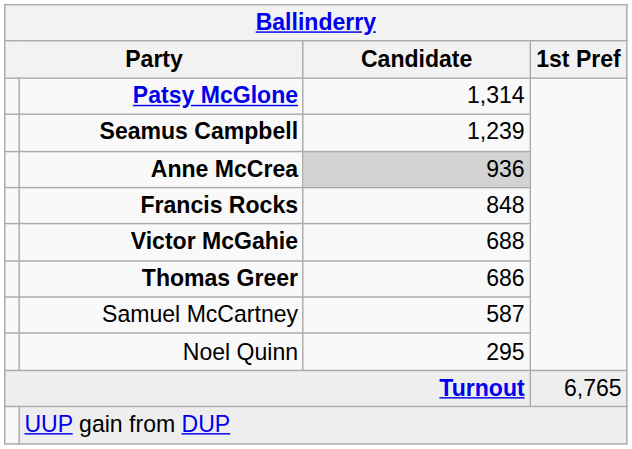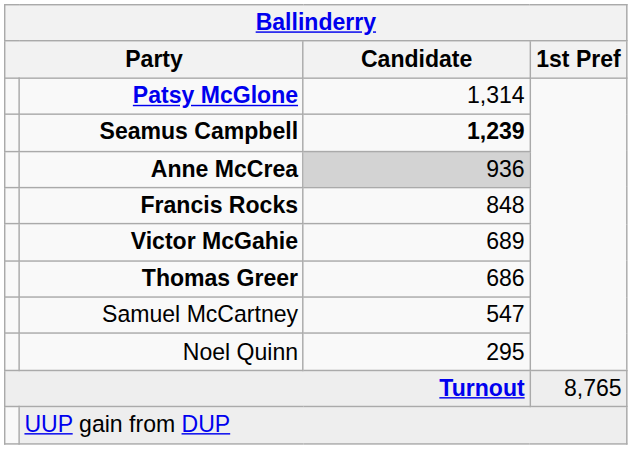Seamus Campbell | Candidate: normal -> bold
Victor McGahie | Candidate: 688 -> 689
Samuel McCartney | Candidate: 587 -> 547
Turnout | 1st Pref: 6,765 -> 8,765
